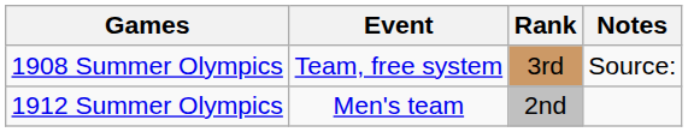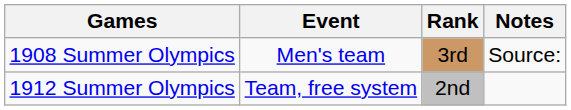1908 Summer Olympics | Event: Team, free system -> Men's team
1912 Summer Olympics | Event: Men's team -> Team, free system
